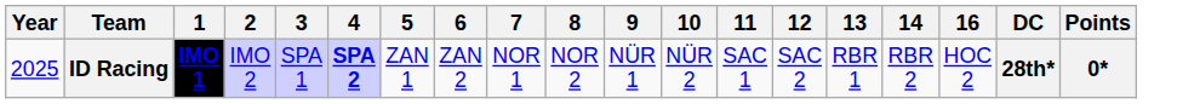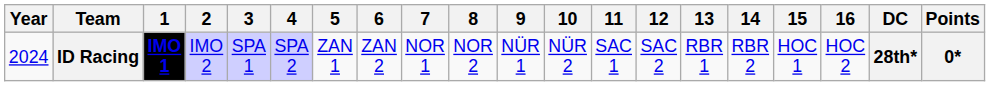+ column: 15 | HOC 1
ID Racing | Year: 2025 -> 2024
ID Racing | 4: bold -> normal
